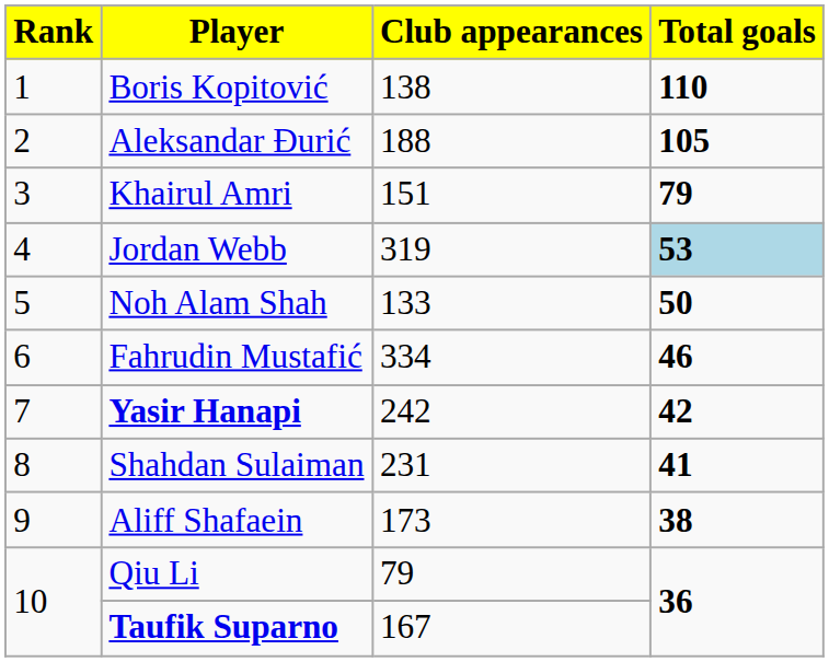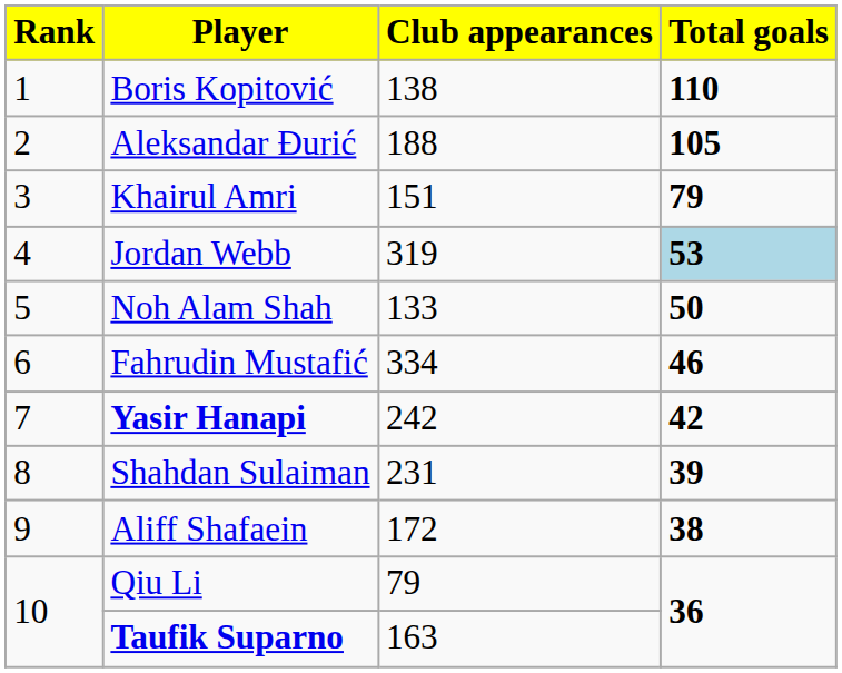Shahdan Sulaiman | Total goals: 41 -> 39
Aliff Shafaein | Club appearances: 173 -> 172
Taufik Suparno | Club appearances: 167 -> 163
